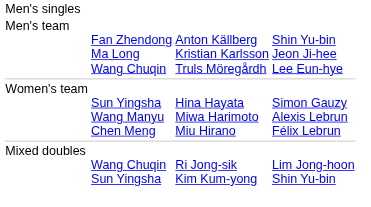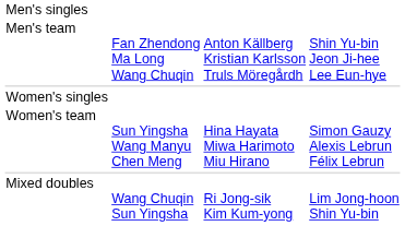+ row: Women's singles
